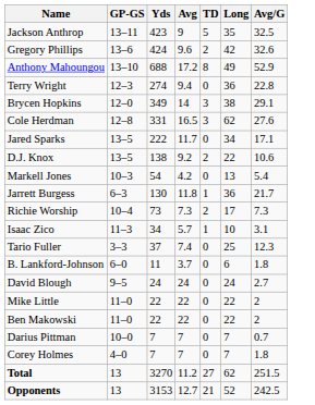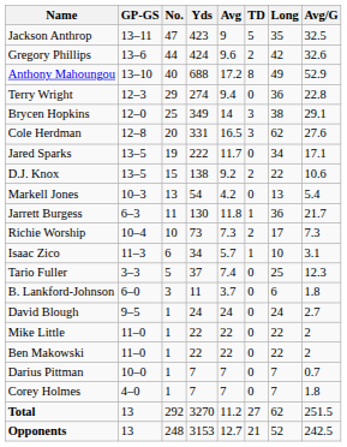+ column: No. | 47 | 44 | 40 | 29 | 25 | 20 | 19 | 15 | 13 | 11 | 10 | 6 | 5 | 3 | 1 | 1 | 1 | 1 | 1 | 292 | 248
